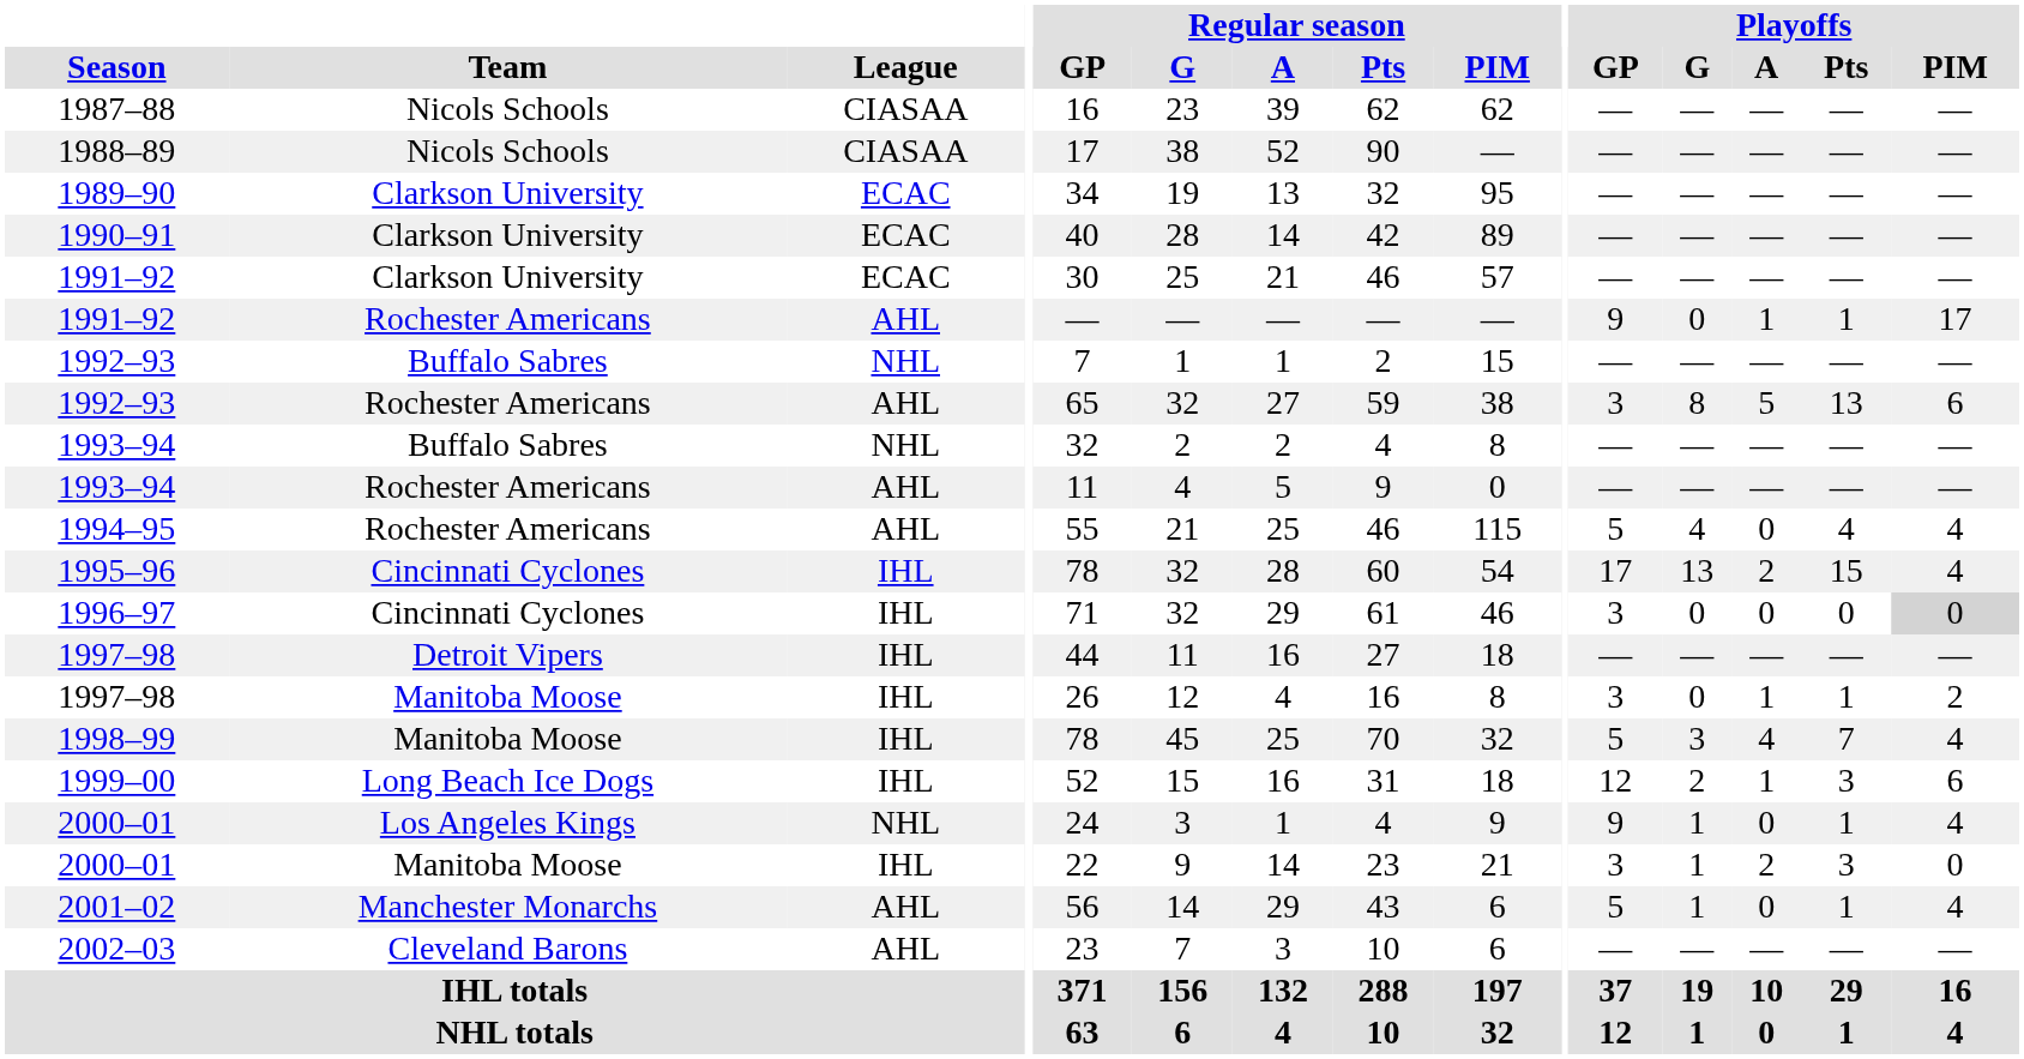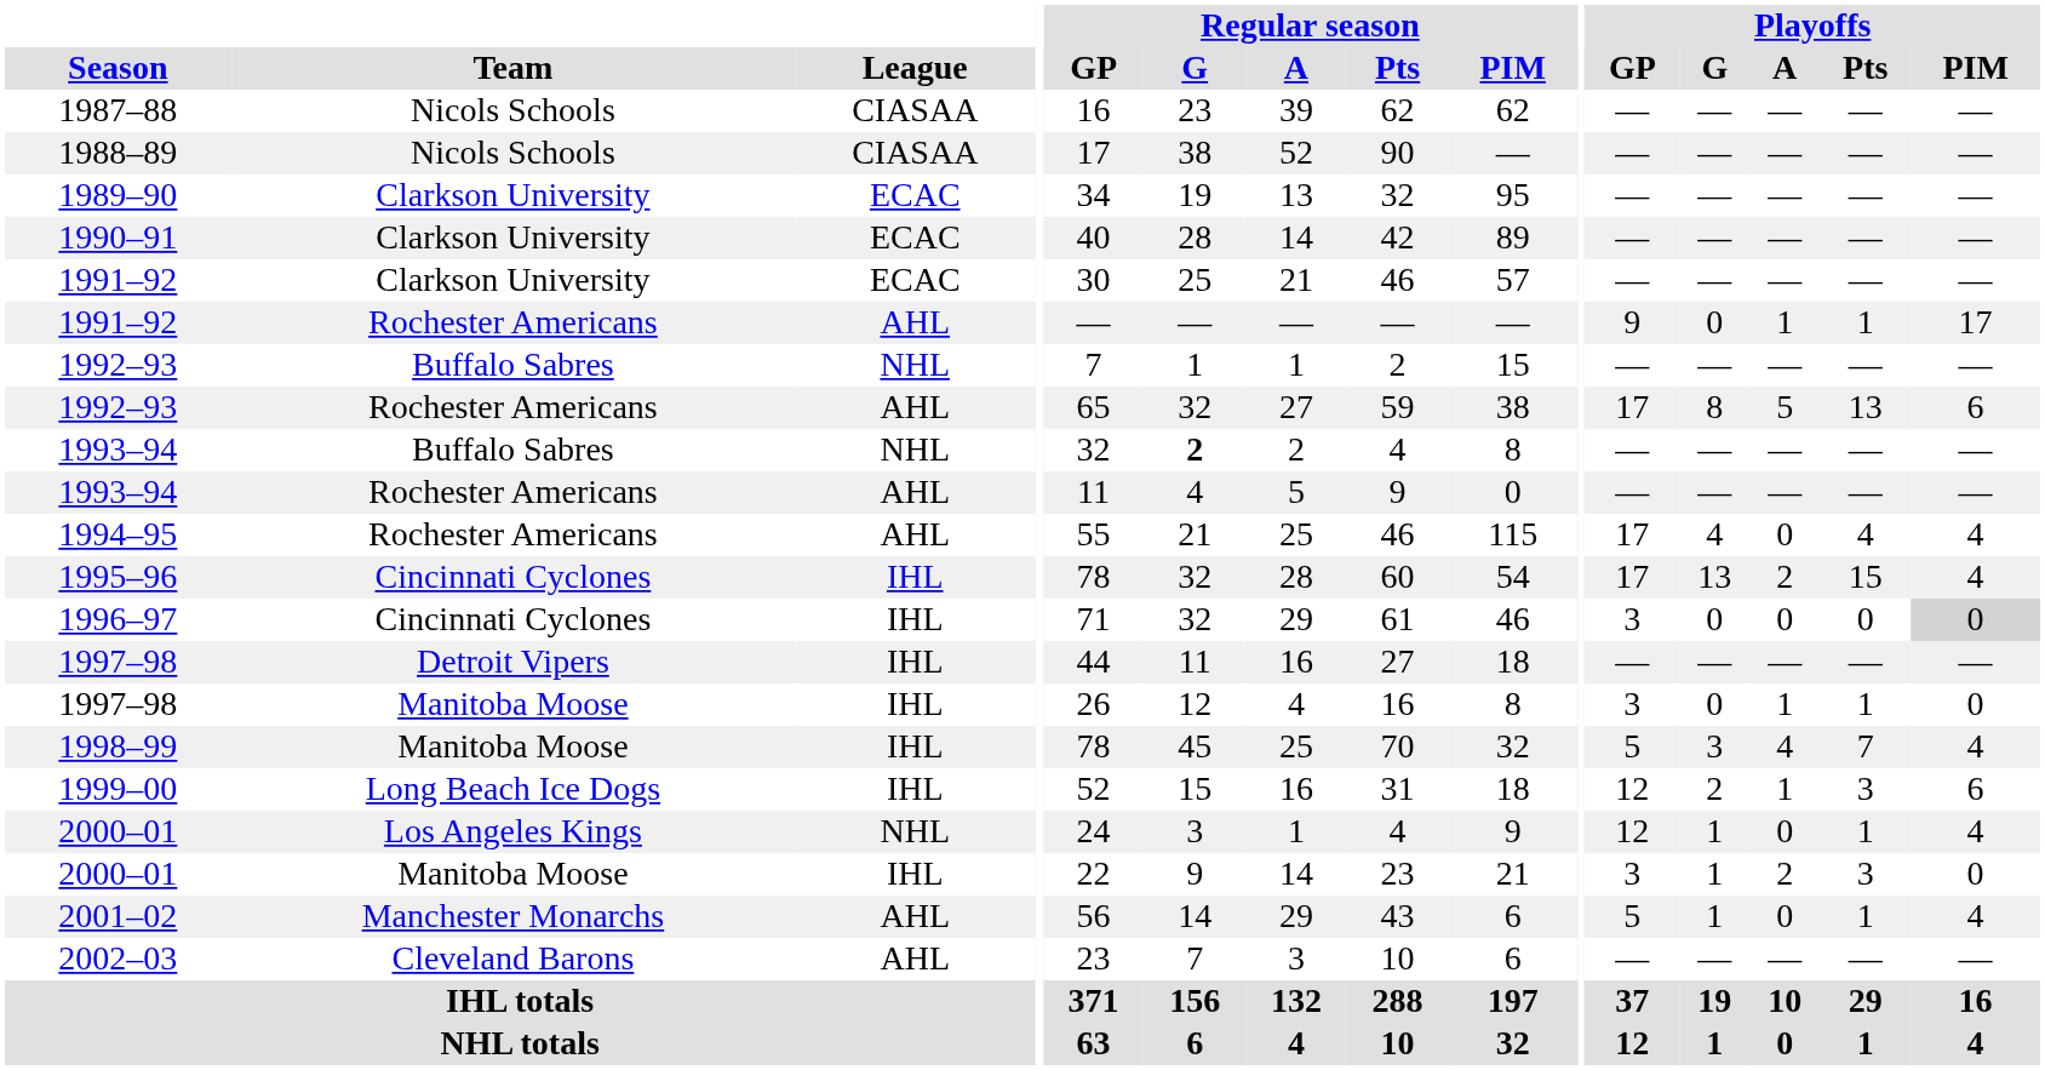1992–93 / Rochester Americans | Playoffs / GP: 3 -> 17
1993–94 / Buffalo Sabres | Regular season / G: normal -> bold
1994–95 | Playoffs / GP: 5 -> 17
1997–98 / Manitoba Moose | Playoffs / PIM: 2 -> 0
2000–01 / Los Angeles Kings | Playoffs / GP: 9 -> 12
